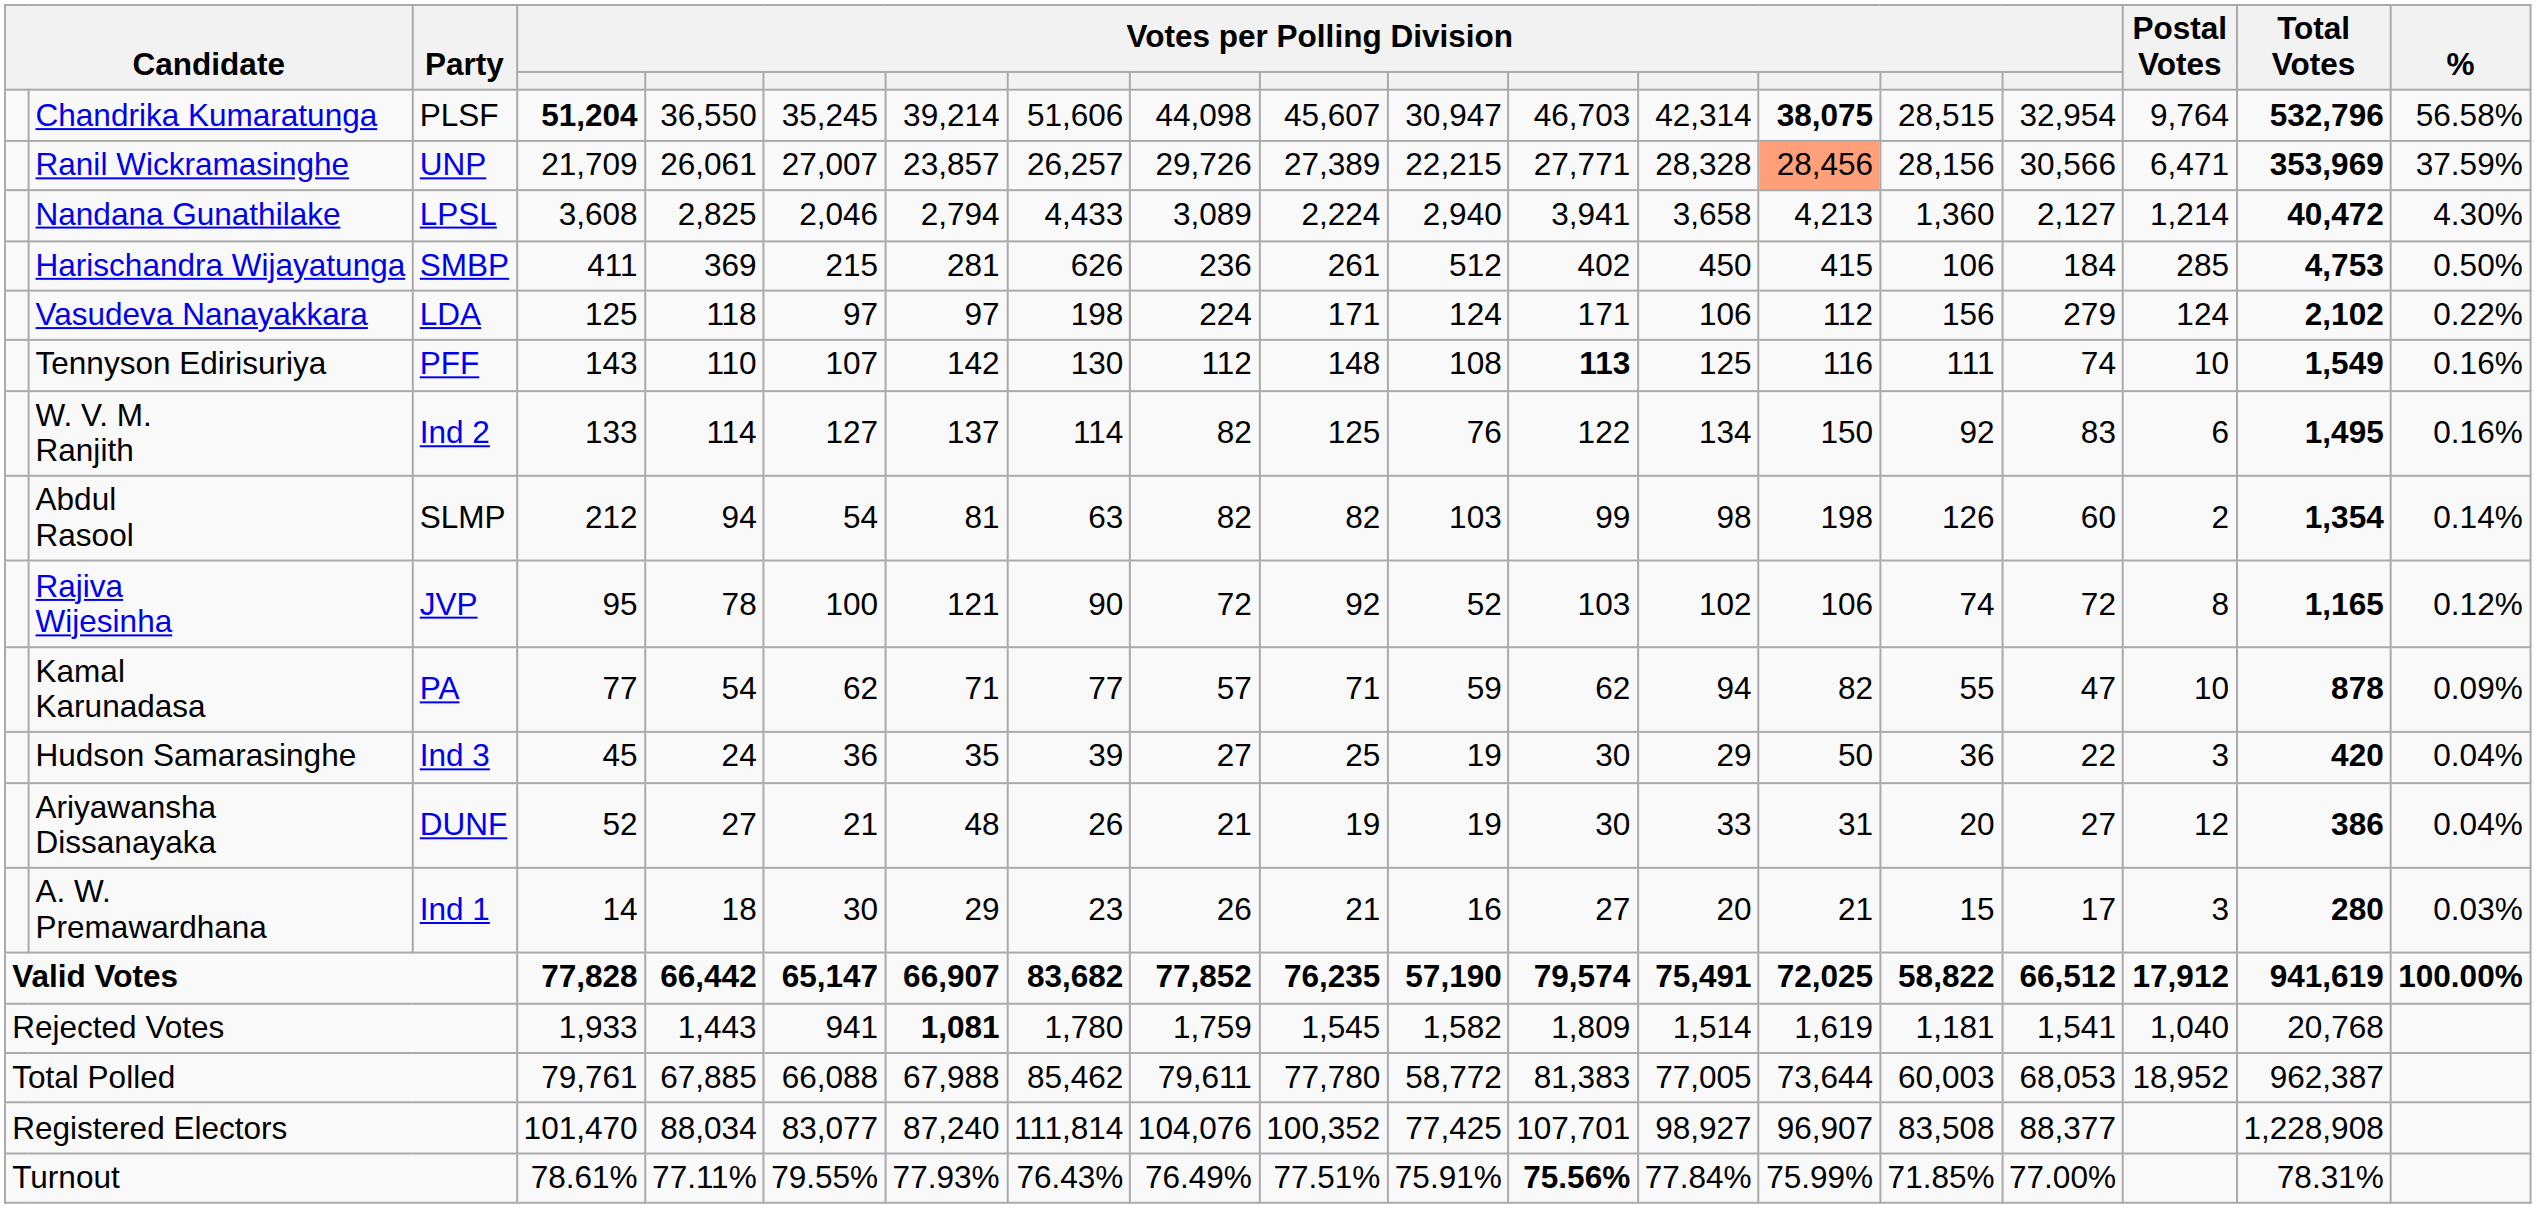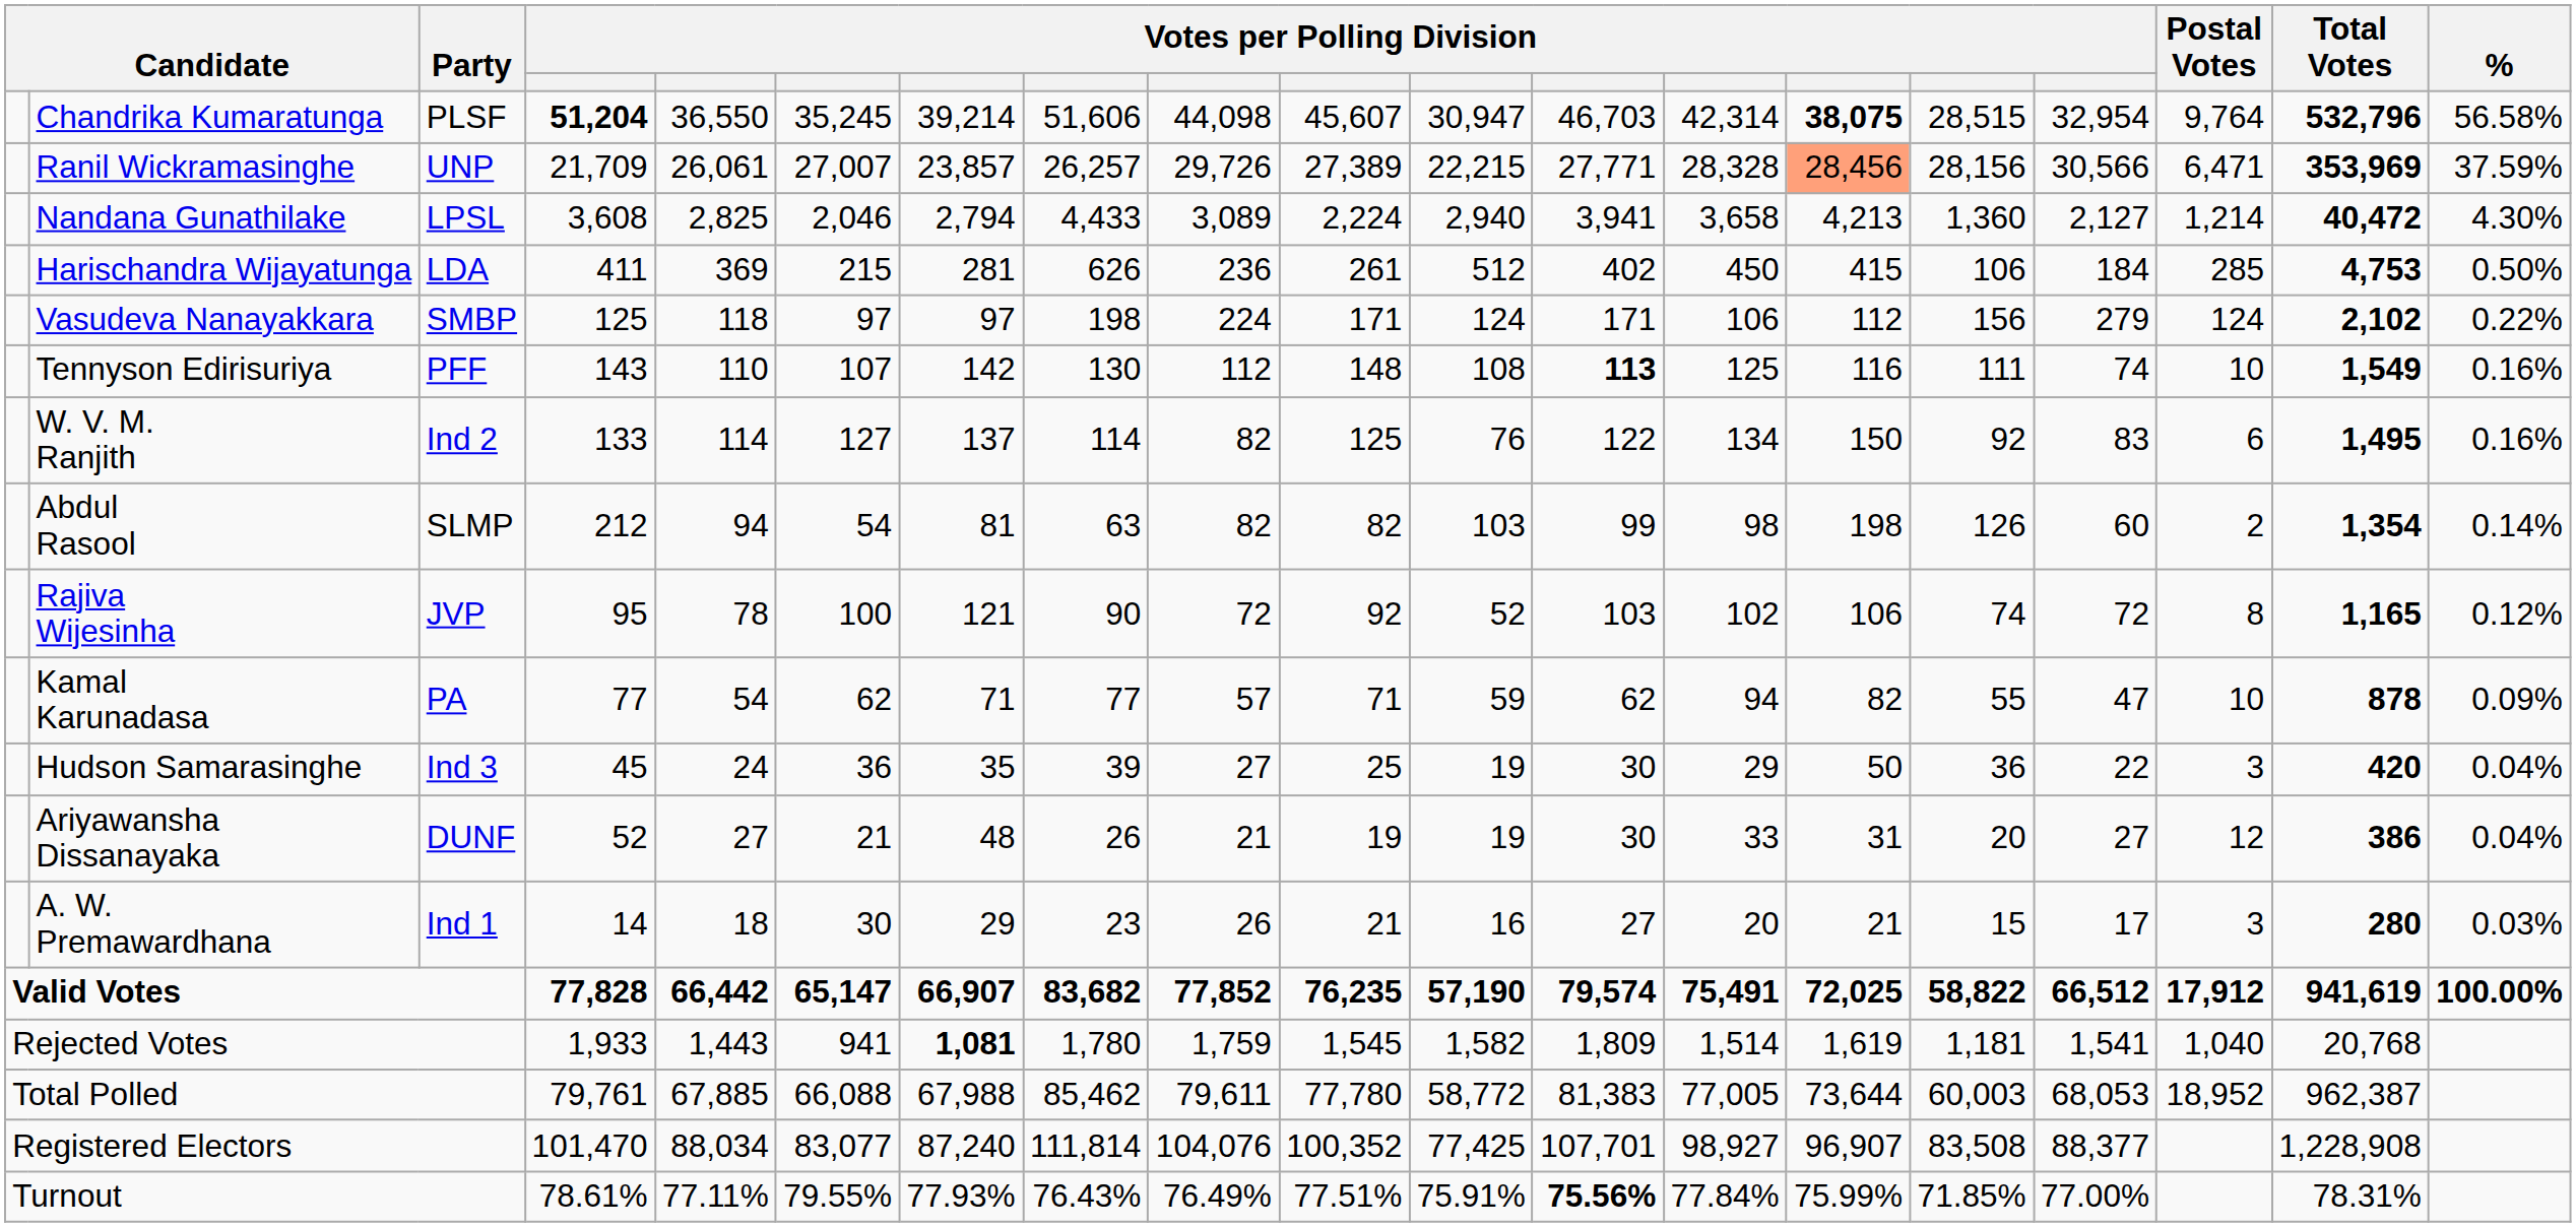Harischandra Wijayatunga | Party: SMBP -> LDA
Vasudeva Nanayakkara | Party: LDA -> SMBP
